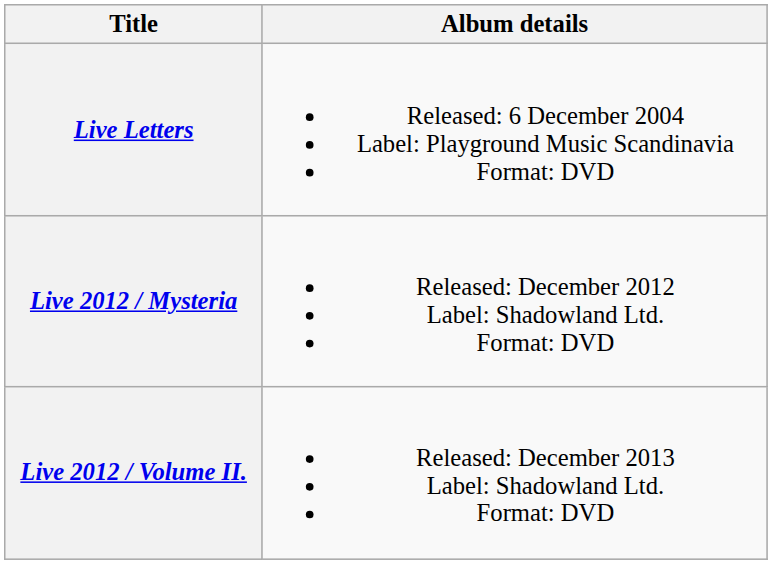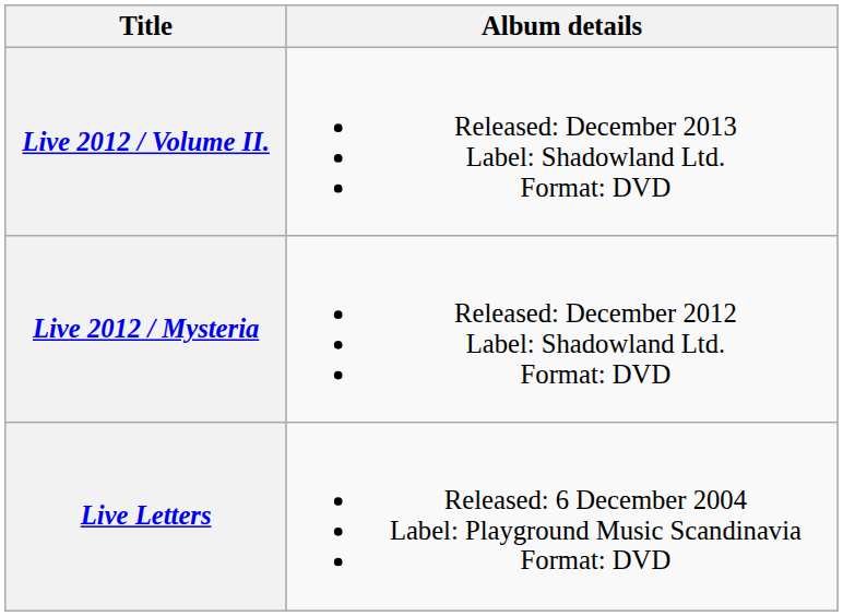rows swapped: Live Letters <-> Live 2012 / Volume II.
